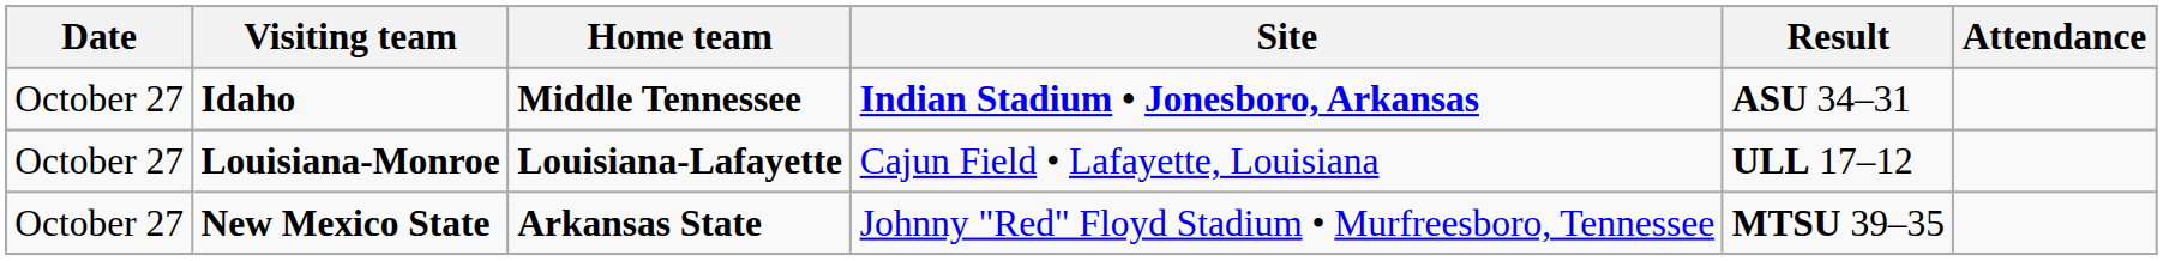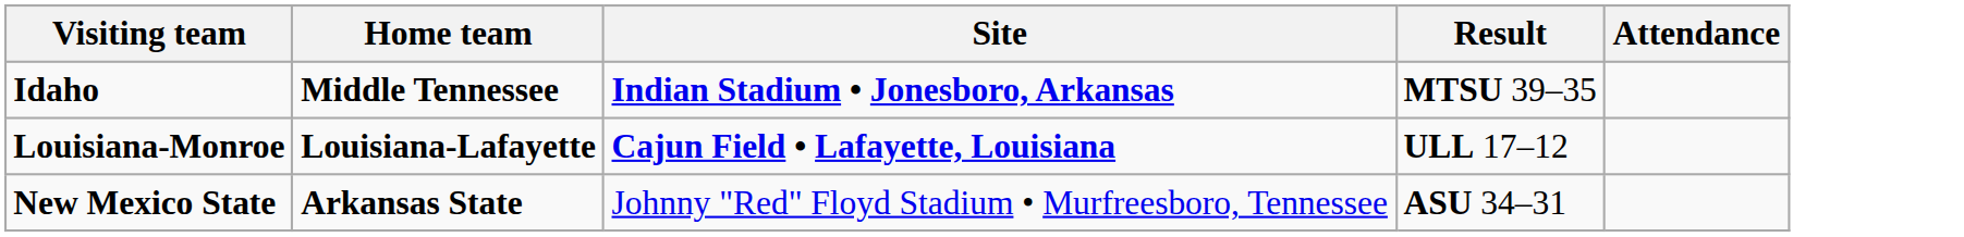- column: Date | October 27 | October 27 | October 27
Idaho | Result: ASU 34–31 -> MTSU 39–35
Louisiana-Monroe | Site: normal -> bold
New Mexico State | Result: MTSU 39–35 -> ASU 34–31
